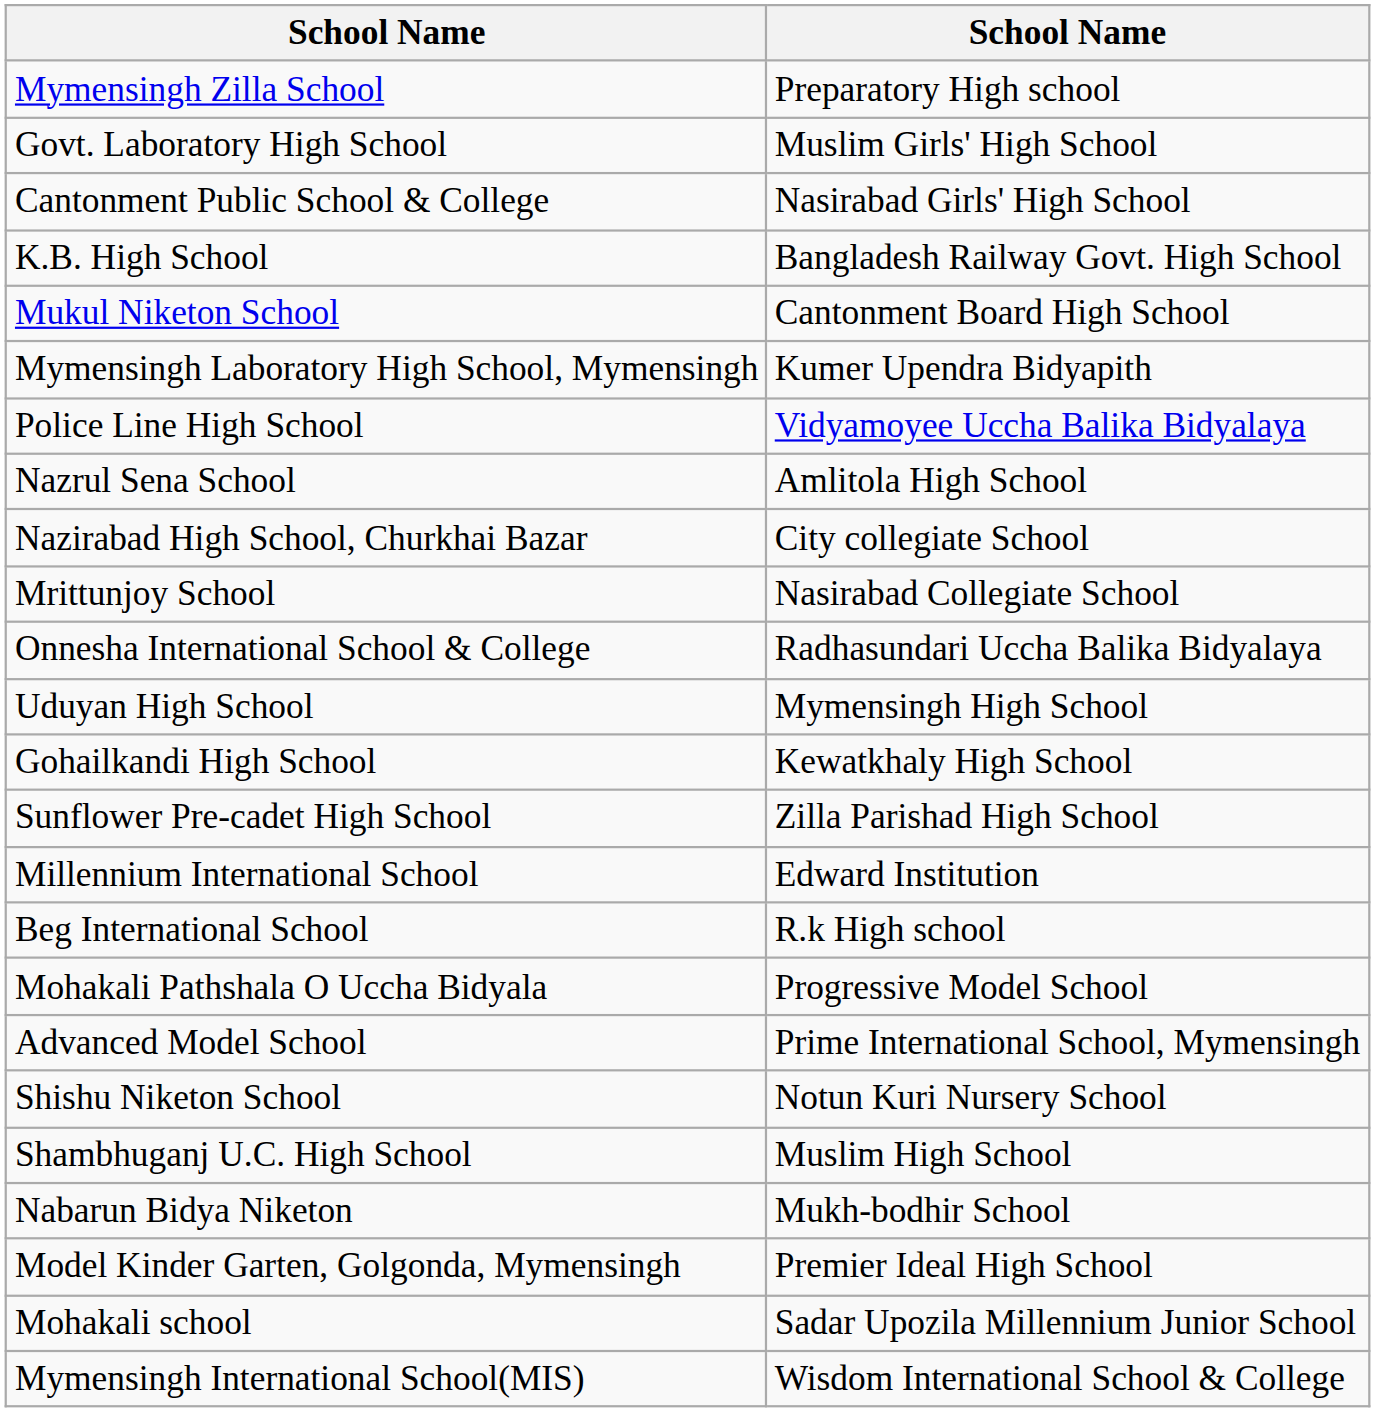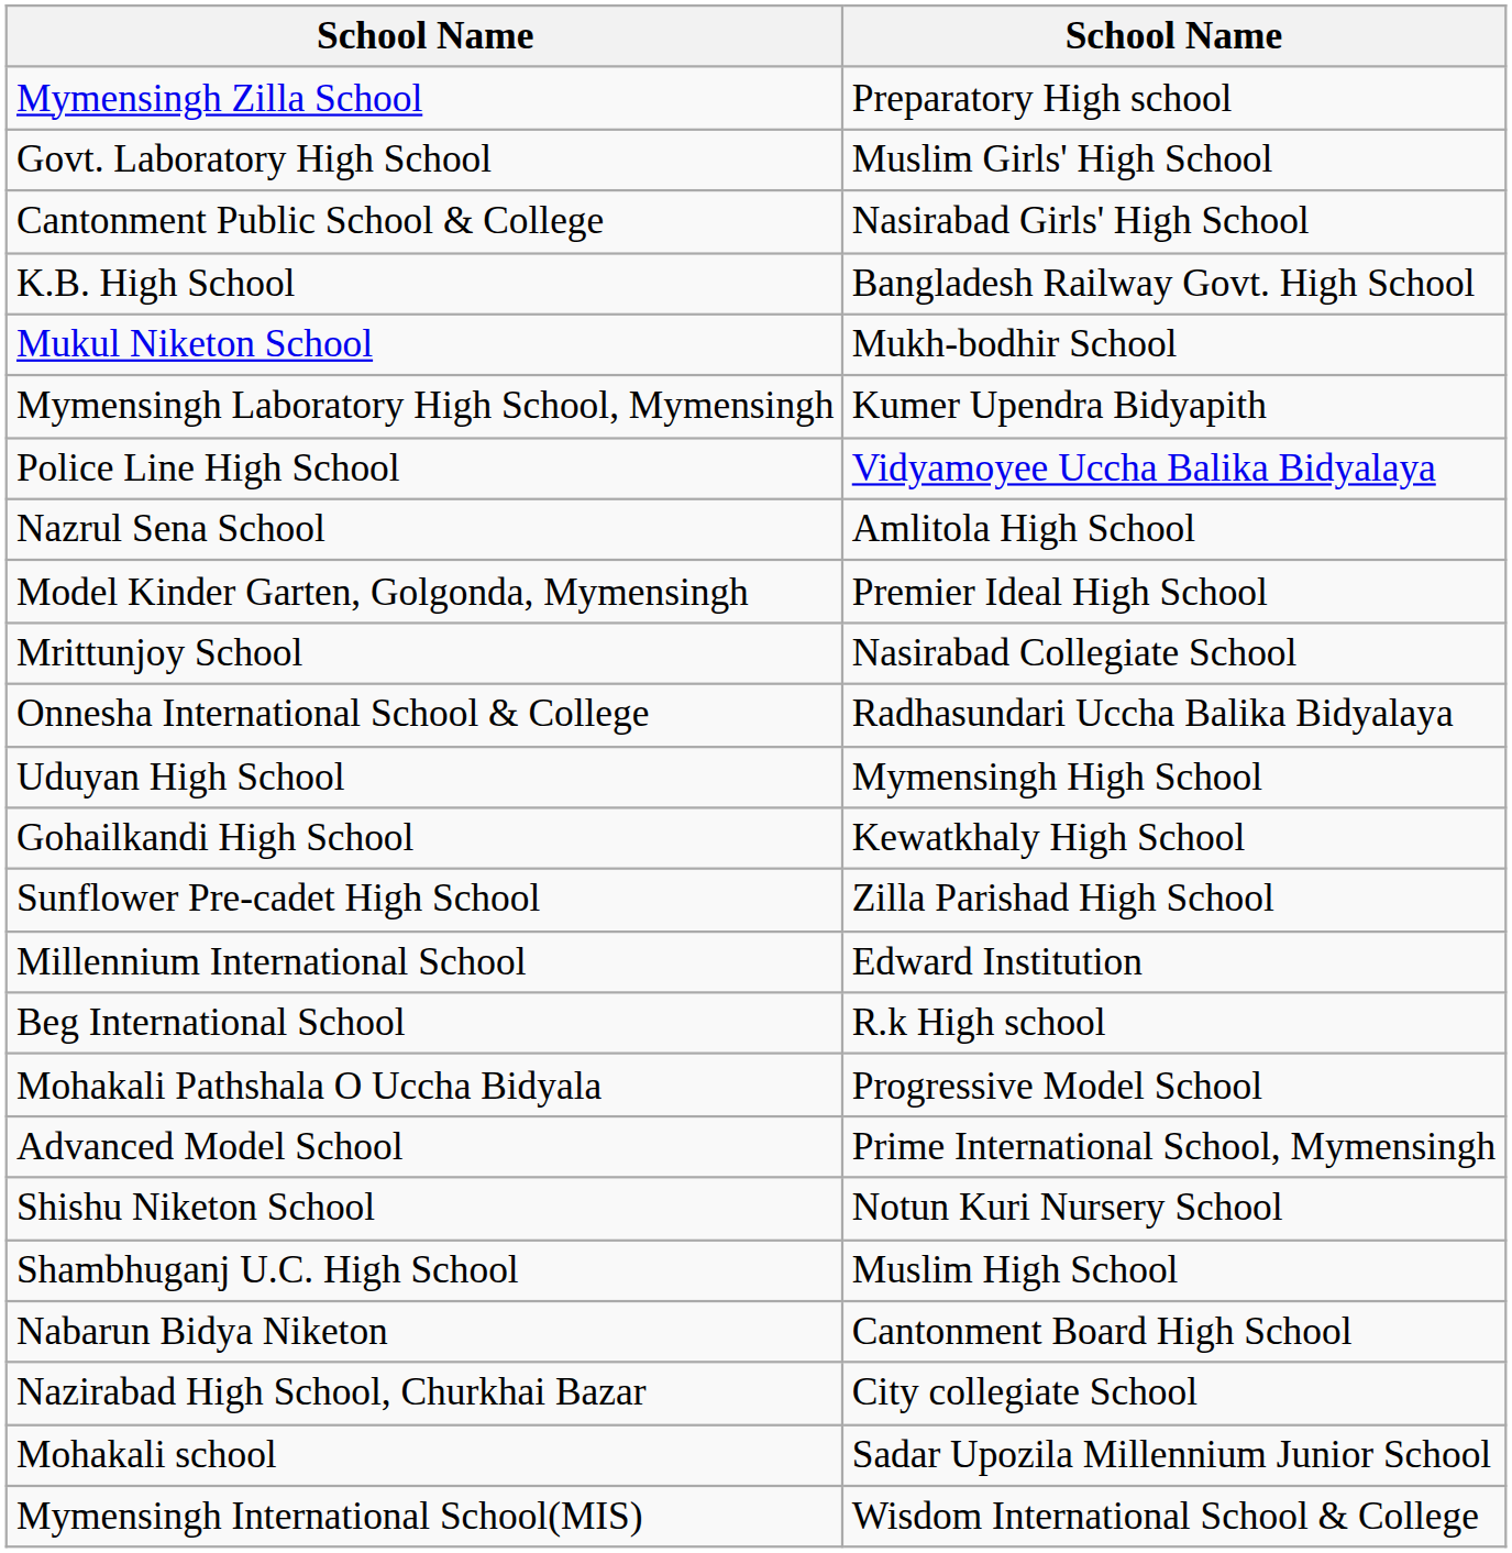Mukul Niketon School | column 2: Cantonment Board High School -> Mukh-bodhir School
rows swapped: Model Kinder Garten, Golgonda, Mymensingh <-> Nazirabad High School, Churkhai Bazar
Nabarun Bidya Niketon | column 2: Mukh-bodhir School -> Cantonment Board High School
